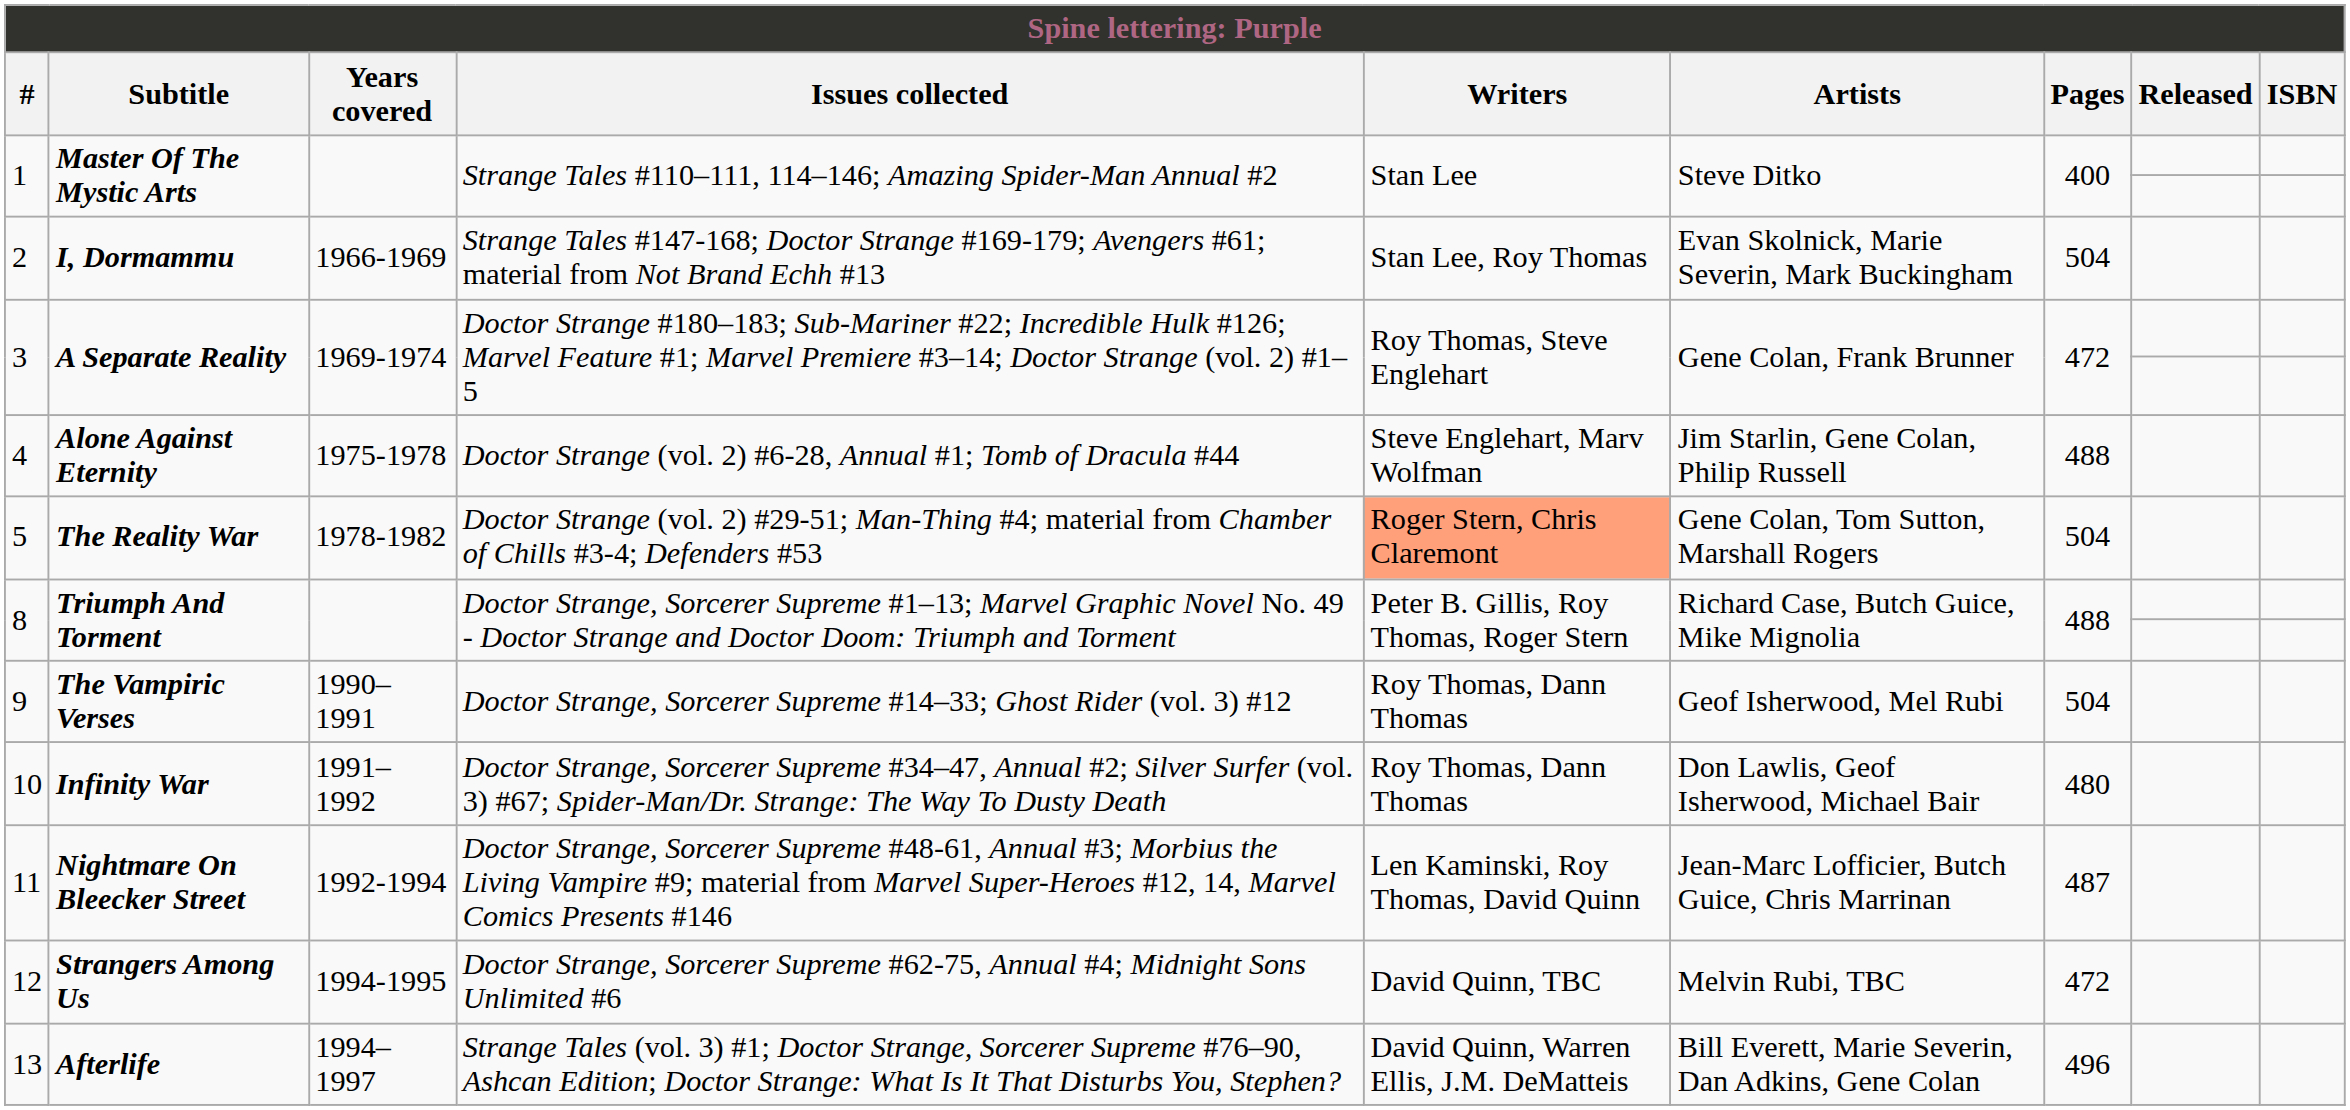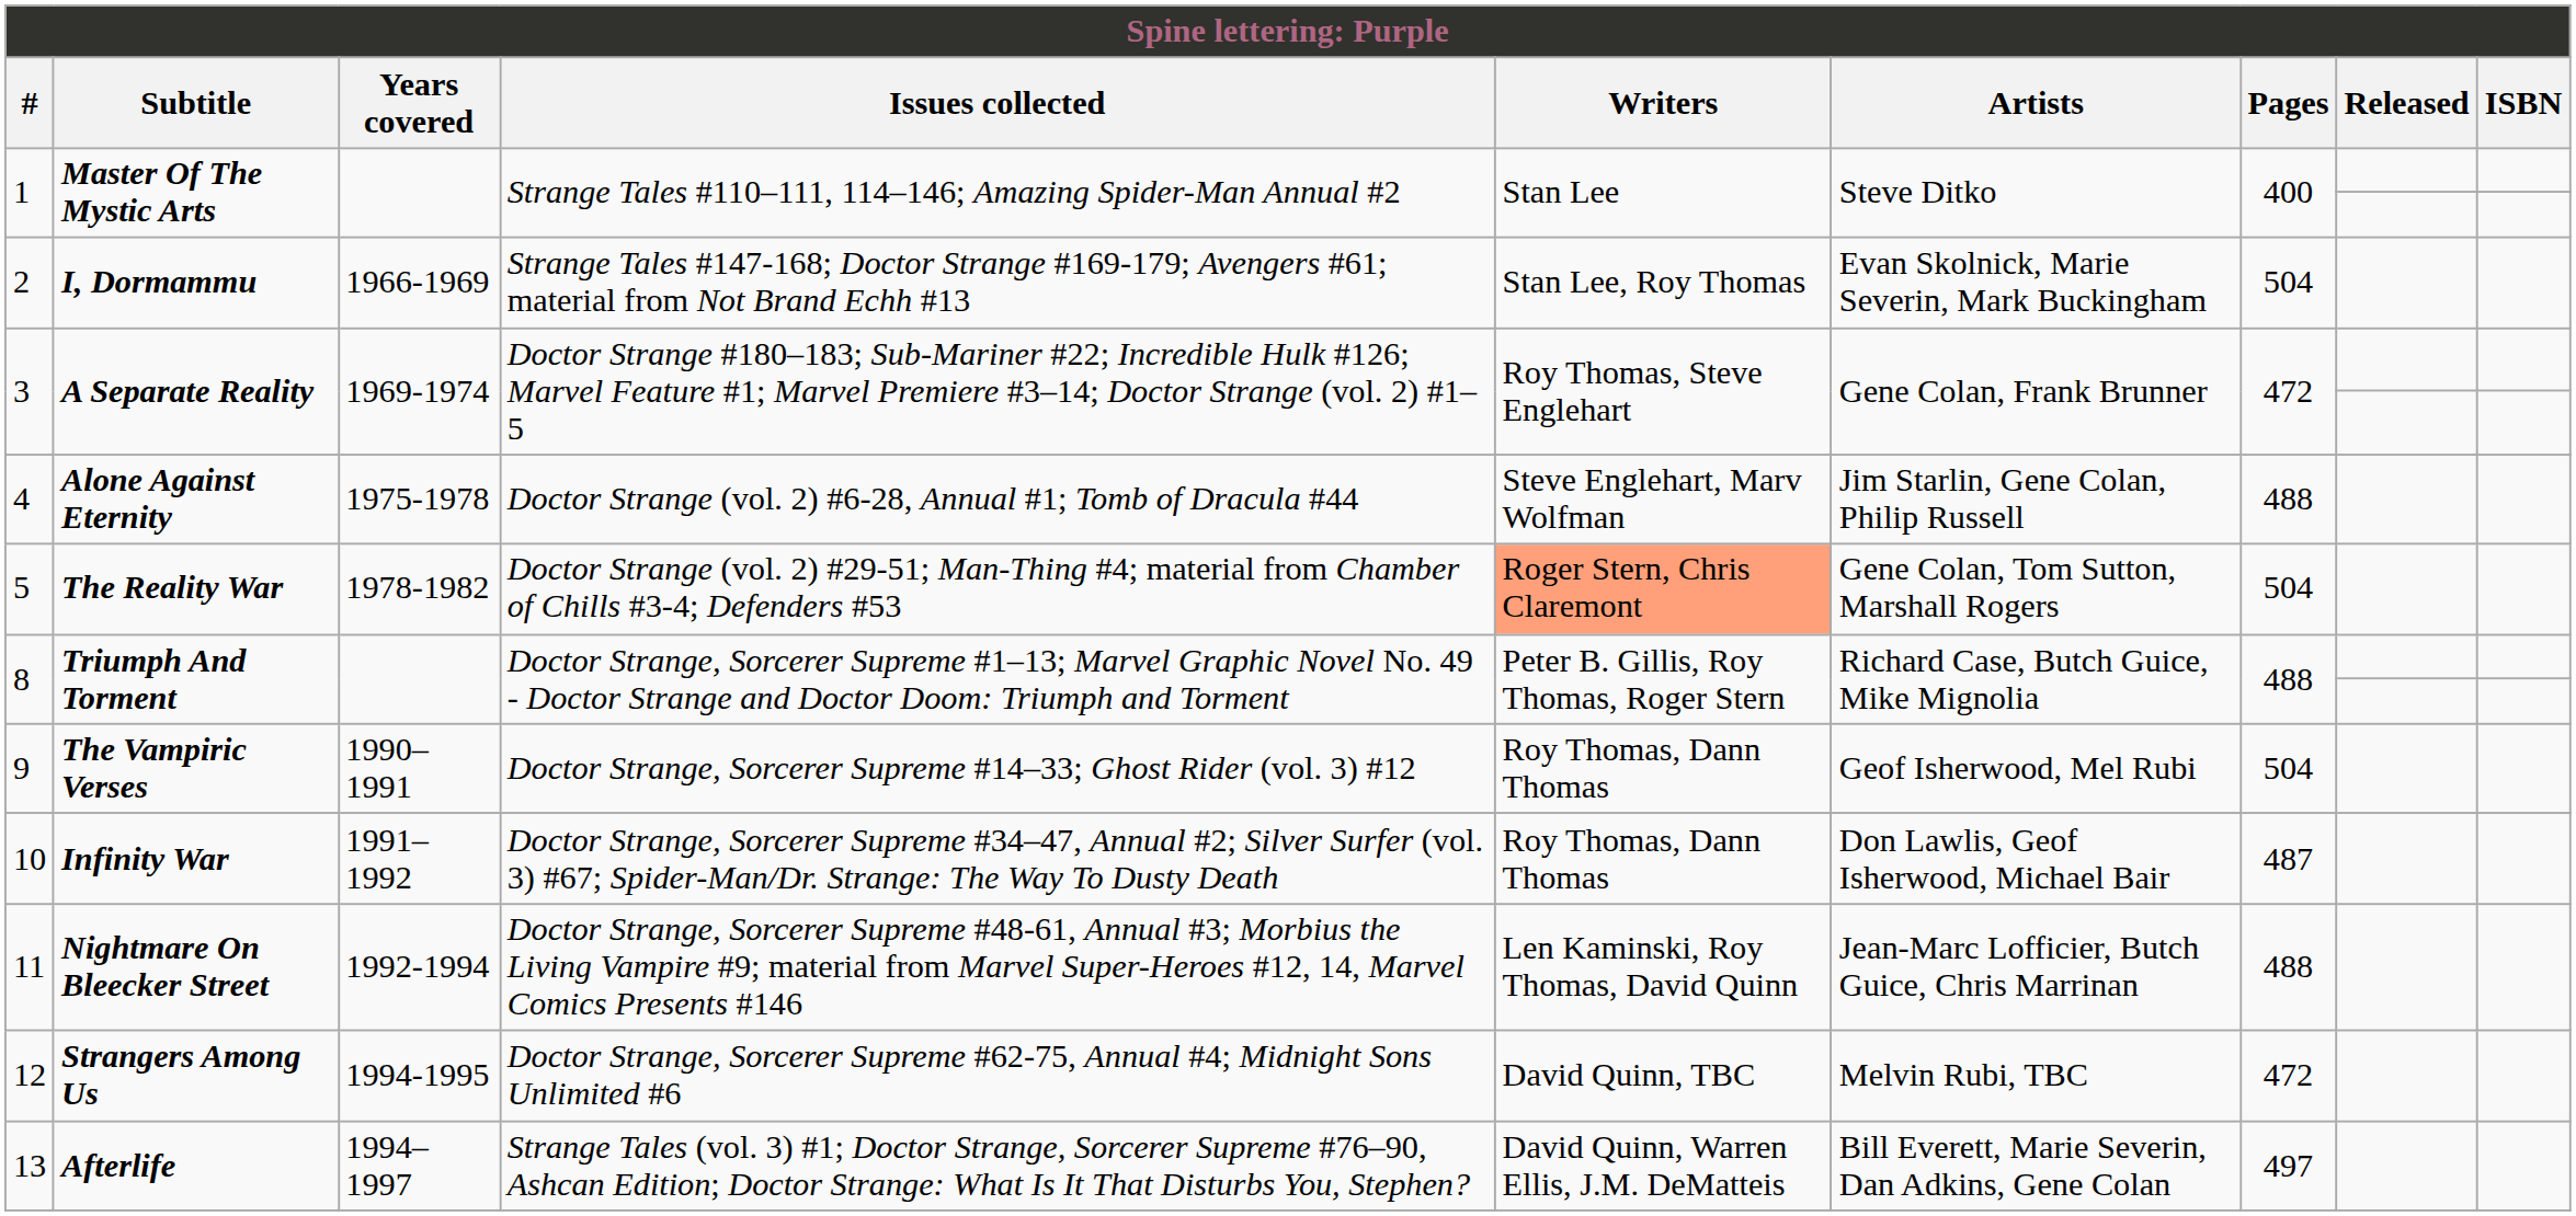10 | Pages: 480 -> 487
11 | Pages: 487 -> 488
13 | Pages: 496 -> 497
